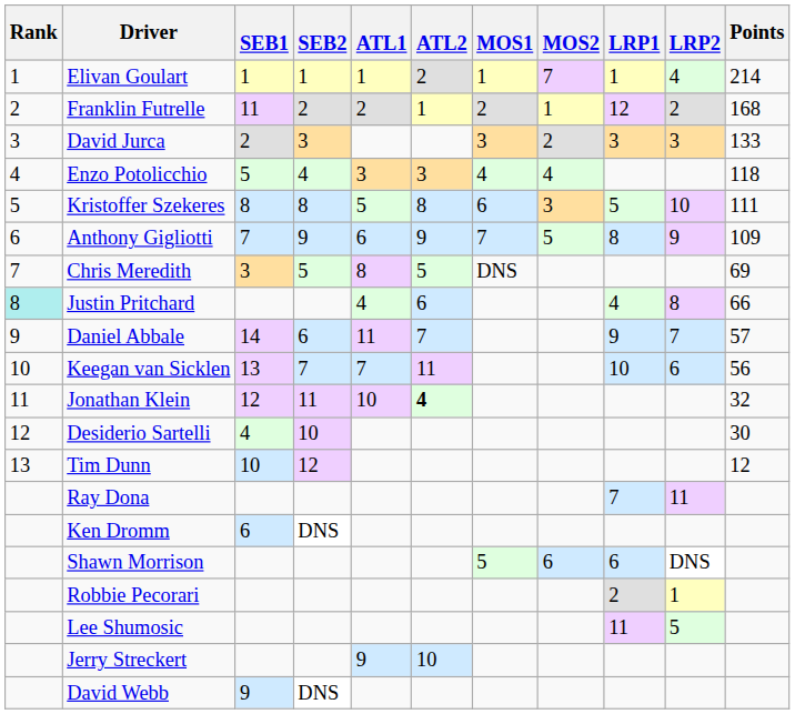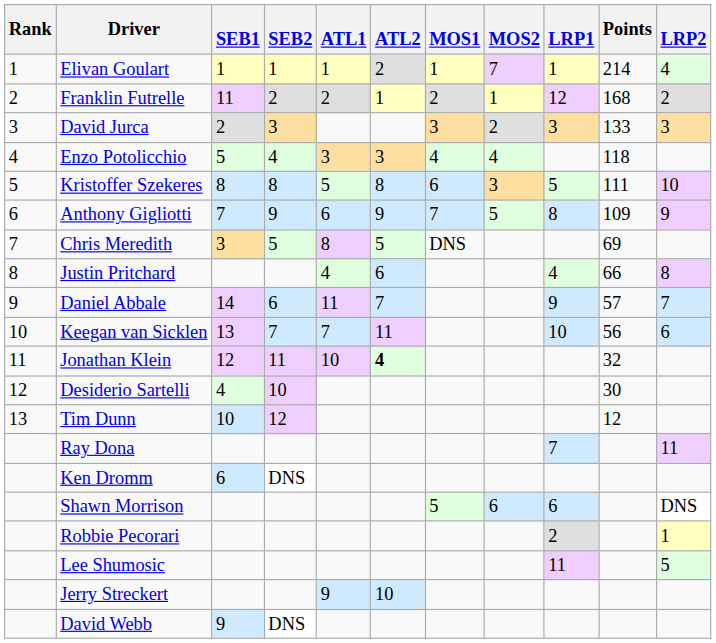columns swapped: LRP2 <-> Points
Justin Pritchard | Rank: paleturquoise background -> no background
